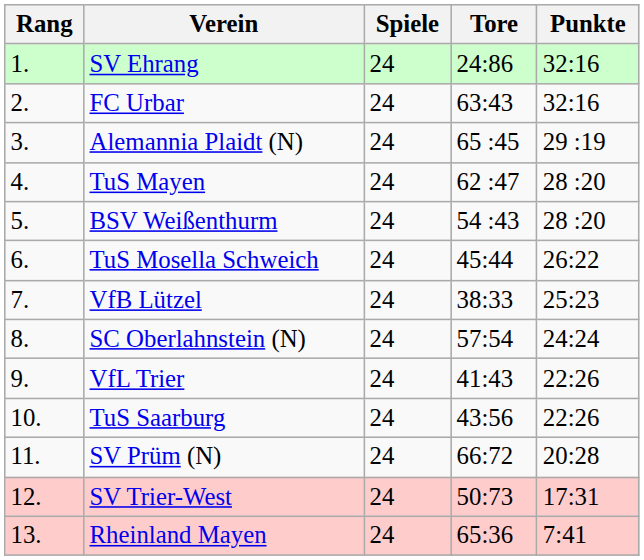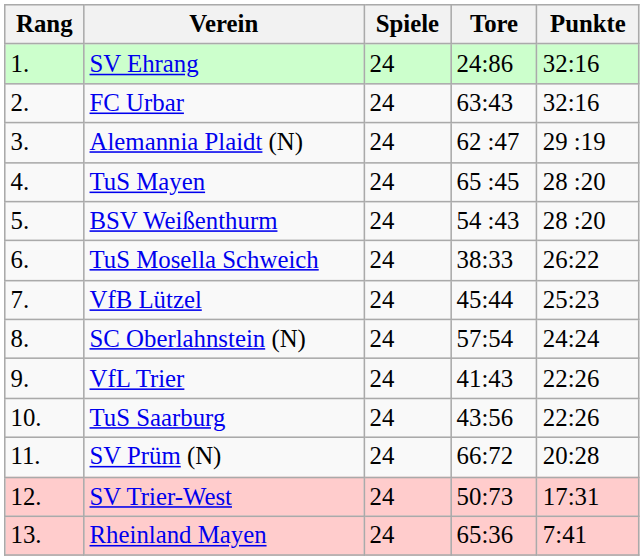Alemannia Plaidt (N) | Tore: 65 :45 -> 62 :47
TuS Mayen | Tore: 62 :47 -> 65 :45
TuS Mosella Schweich | Tore: 45:44 -> 38:33
VfB Lützel | Tore: 38:33 -> 45:44
